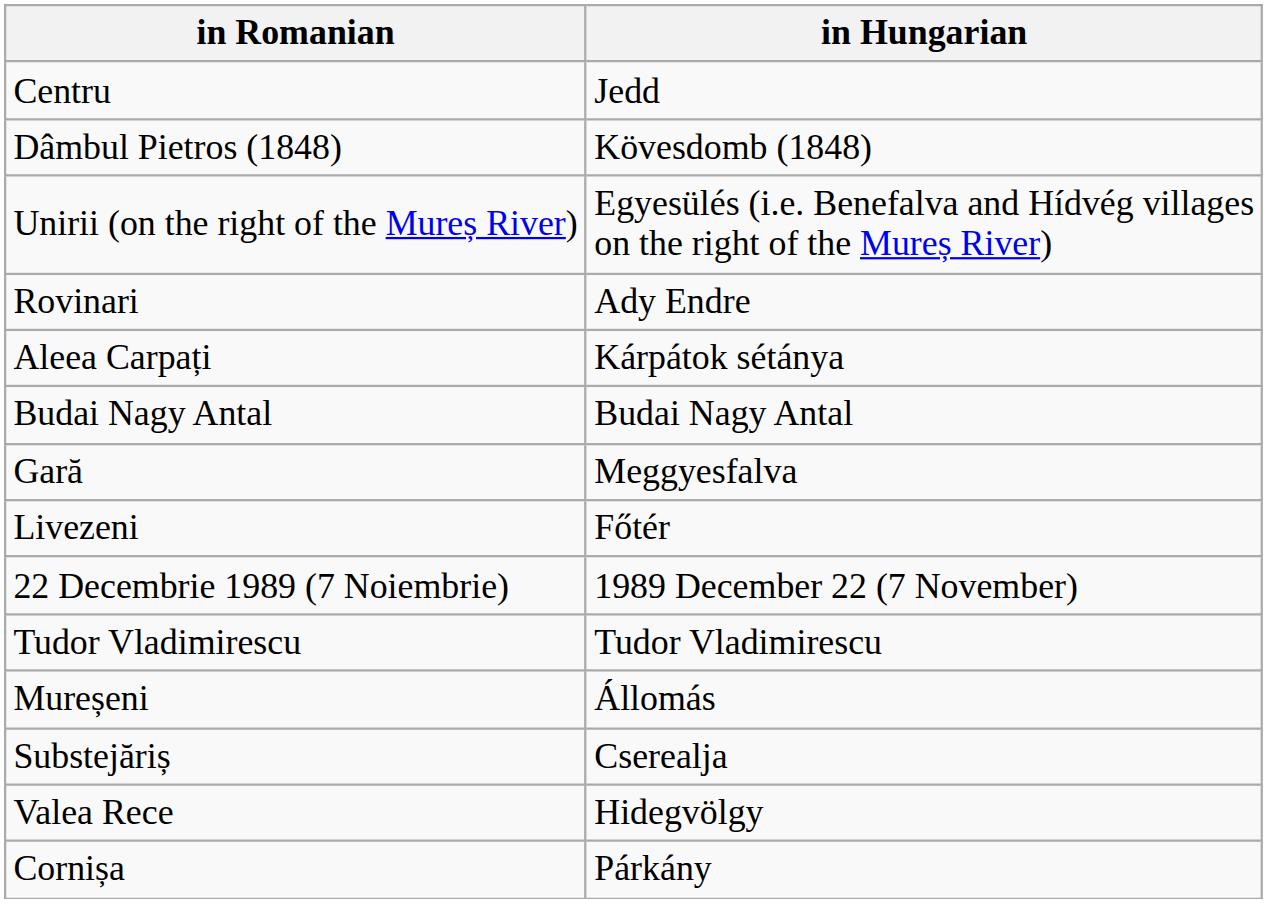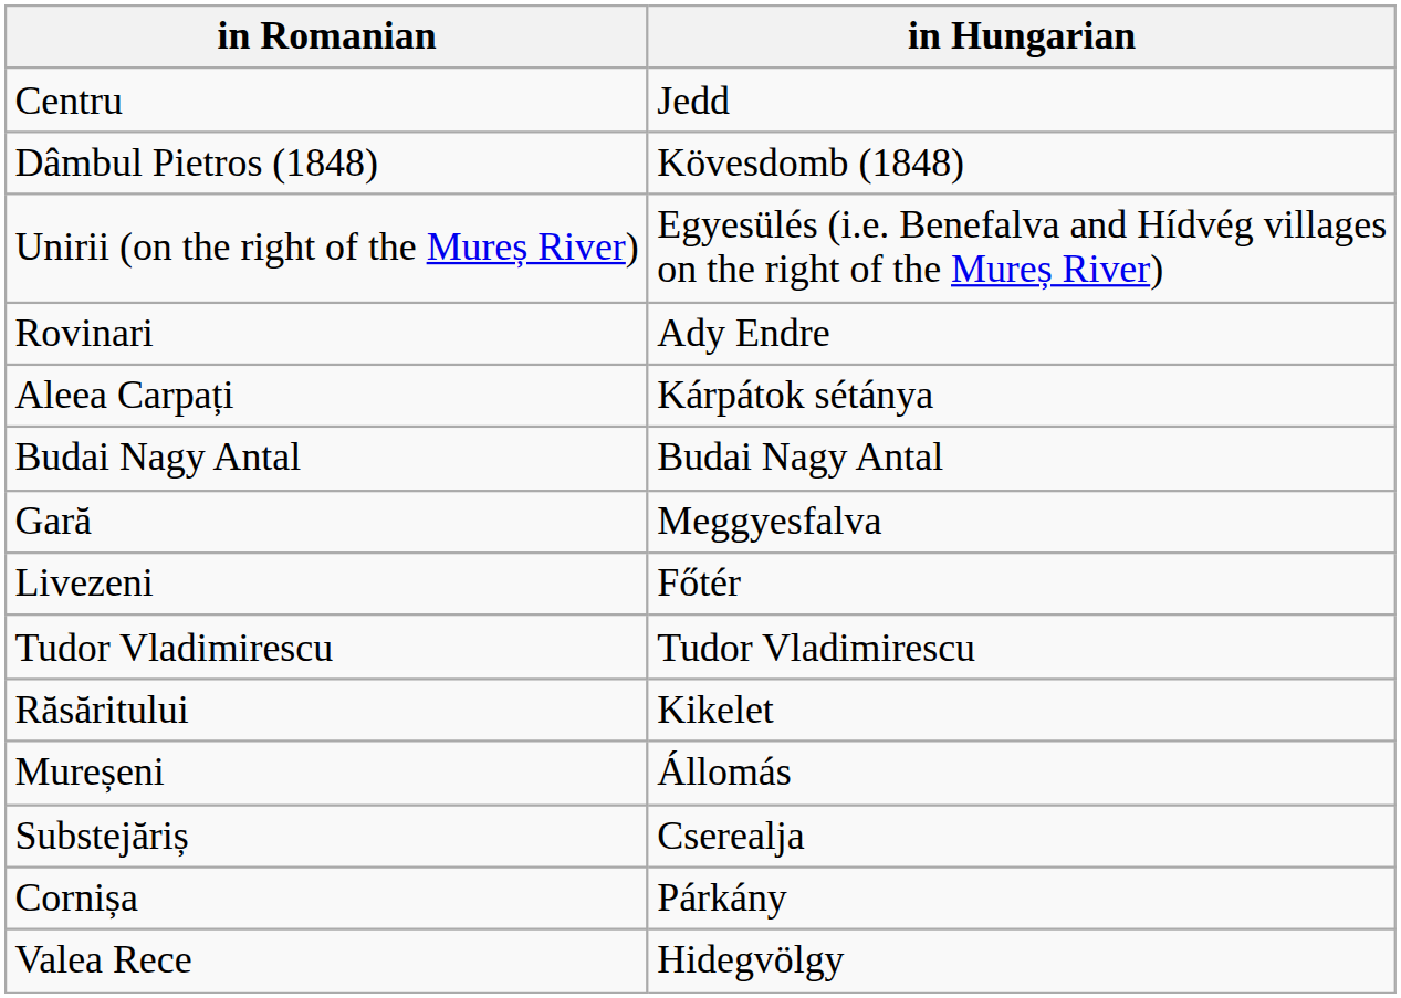- row: 22 Decembrie 1989 (7 Noiembrie) | 1989 December 22 (7 November)
+ row: Răsăritului | Kikelet
rows swapped: Cornișa <-> Valea Rece
